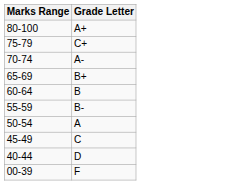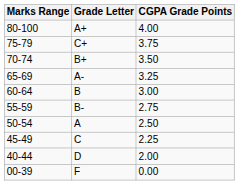+ column: CGPA Grade Points | 4.00 | 3.75 | 3.50 | 3.25 | 3.00 | 2.75 | 2.50 | 2.25 | 2.00 | 0.00
70-74 | Grade Letter: A- -> B+
65-69 | Grade Letter: B+ -> A-
